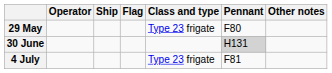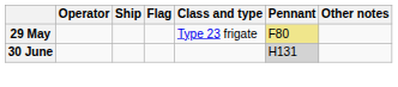29 May | Pennant: no background -> khaki background
- row: 4 July | Type 23 frigate | F81
